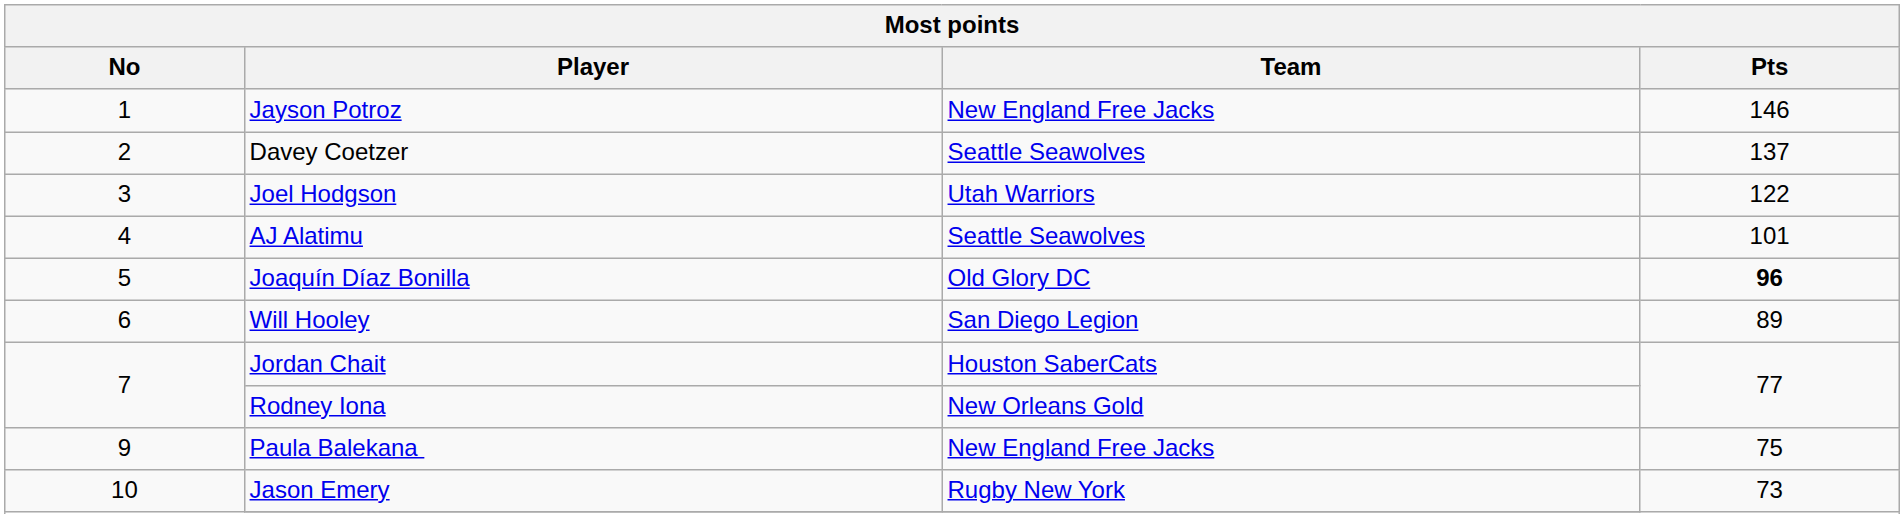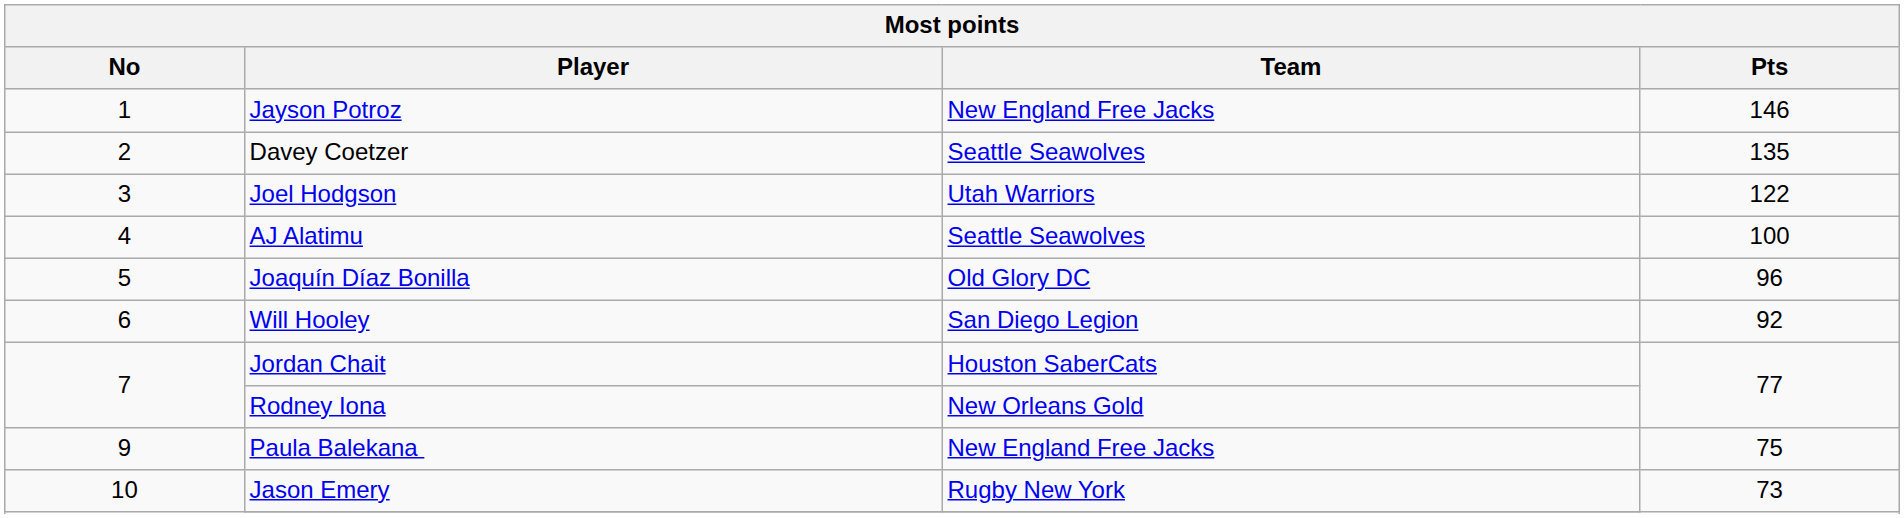Davey Coetzer | Pts: 137 -> 135
AJ Alatimu | Pts: 101 -> 100
Joaquín Díaz Bonilla | Pts: bold -> normal
Will Hooley | Pts: 89 -> 92
